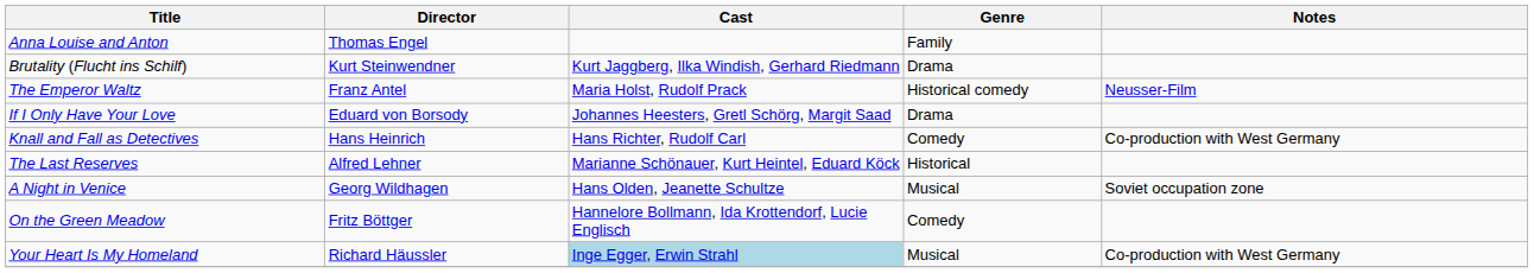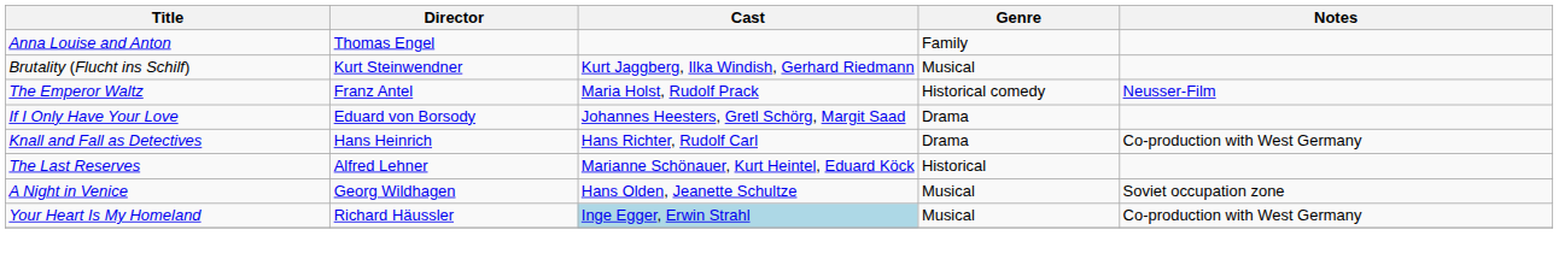Brutality (Flucht ins Schilf) | Genre: Drama -> Musical
Knall and Fall as Detectives | Genre: Comedy -> Drama
- row: On the Green Meadow | Fritz Böttger | Hannelore Bollmann, Ida Krottendorf, Lucie Englisch | Comedy
